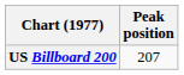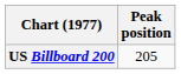US Billboard 200 | Peak position: 207 -> 205
